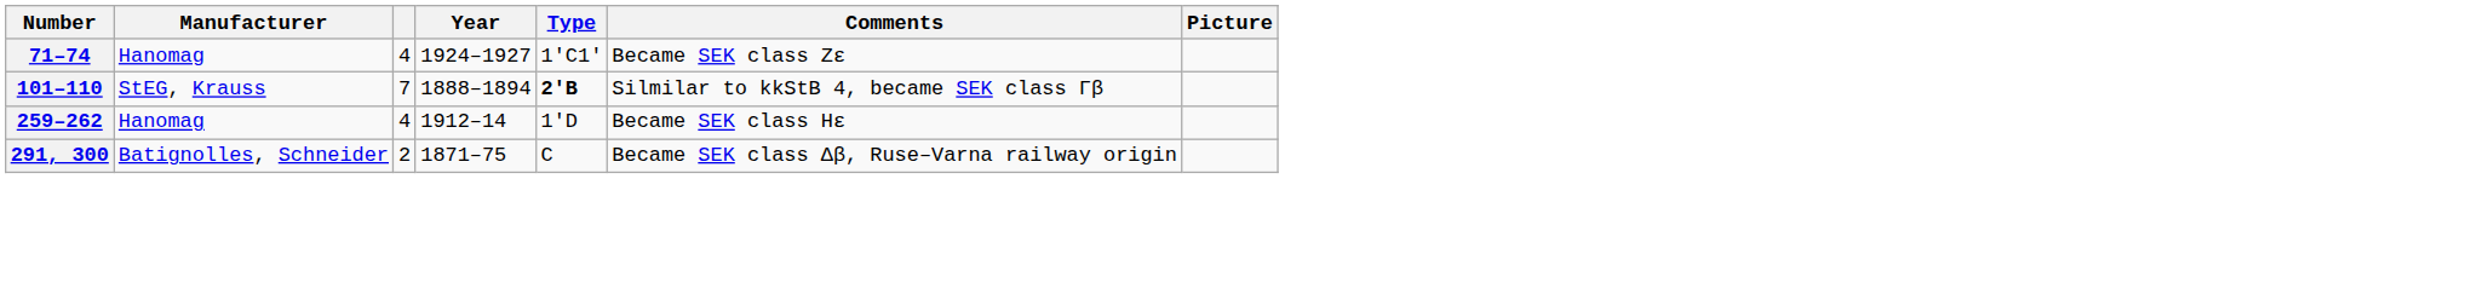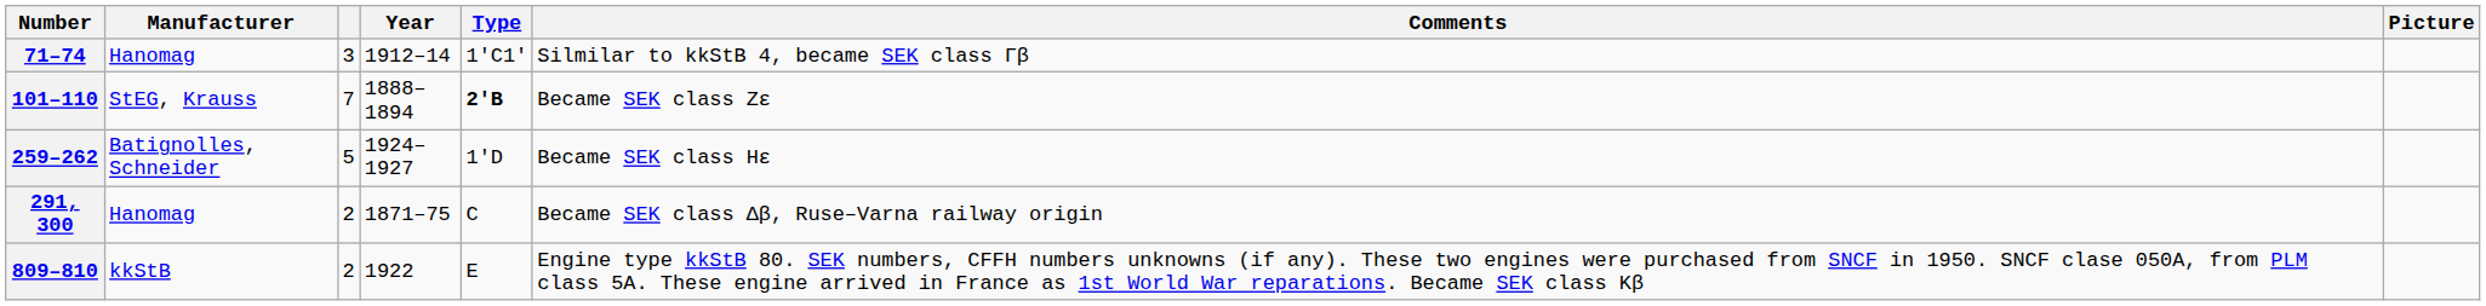71–74 | column 3: 4 -> 3
71–74 | Year: 1924–1927 -> 1912–14
71–74 | Comments: Became SEK class Ζε -> Silmilar to kkStB 4, became SEK class Γβ
101–110 | Comments: Silmilar to kkStB 4, became SEK class Γβ -> Became SEK class Ζε
259–262 | Manufacturer: Hanomag -> Batignolles, Schneider
259–262 | column 3: 4 -> 5
259–262 | Year: 1912–14 -> 1924–1927
291, 300 | Manufacturer: Batignolles, Schneider -> Hanomag
+ row: 809–810 | kkStB | 2 | 1922 | E | Engine type kkStB 80. SEK numbers, CFFH numbers unknowns (if any). These two engines were purchased from SNCF in 1950. SNCF clase 050A, from PLM class 5A. These engine arrived in France as 1st World War reparations. Became SEK class Kβ
